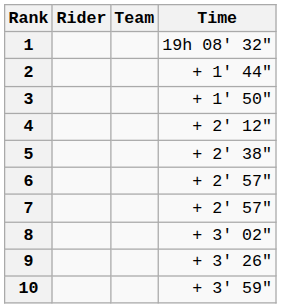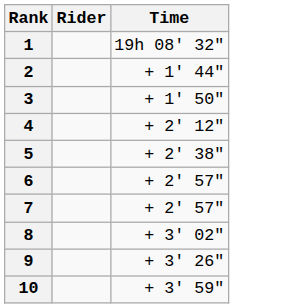- column: Team
